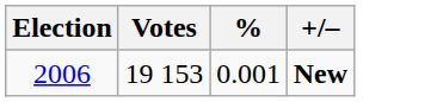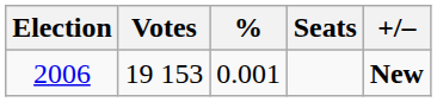+ column: Seats
